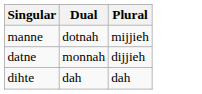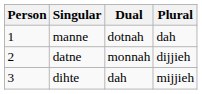+ column: Person | 1 | 2 | 3
manne | Plural: mijjieh -> dah
dihte | Plural: dah -> mijjieh
